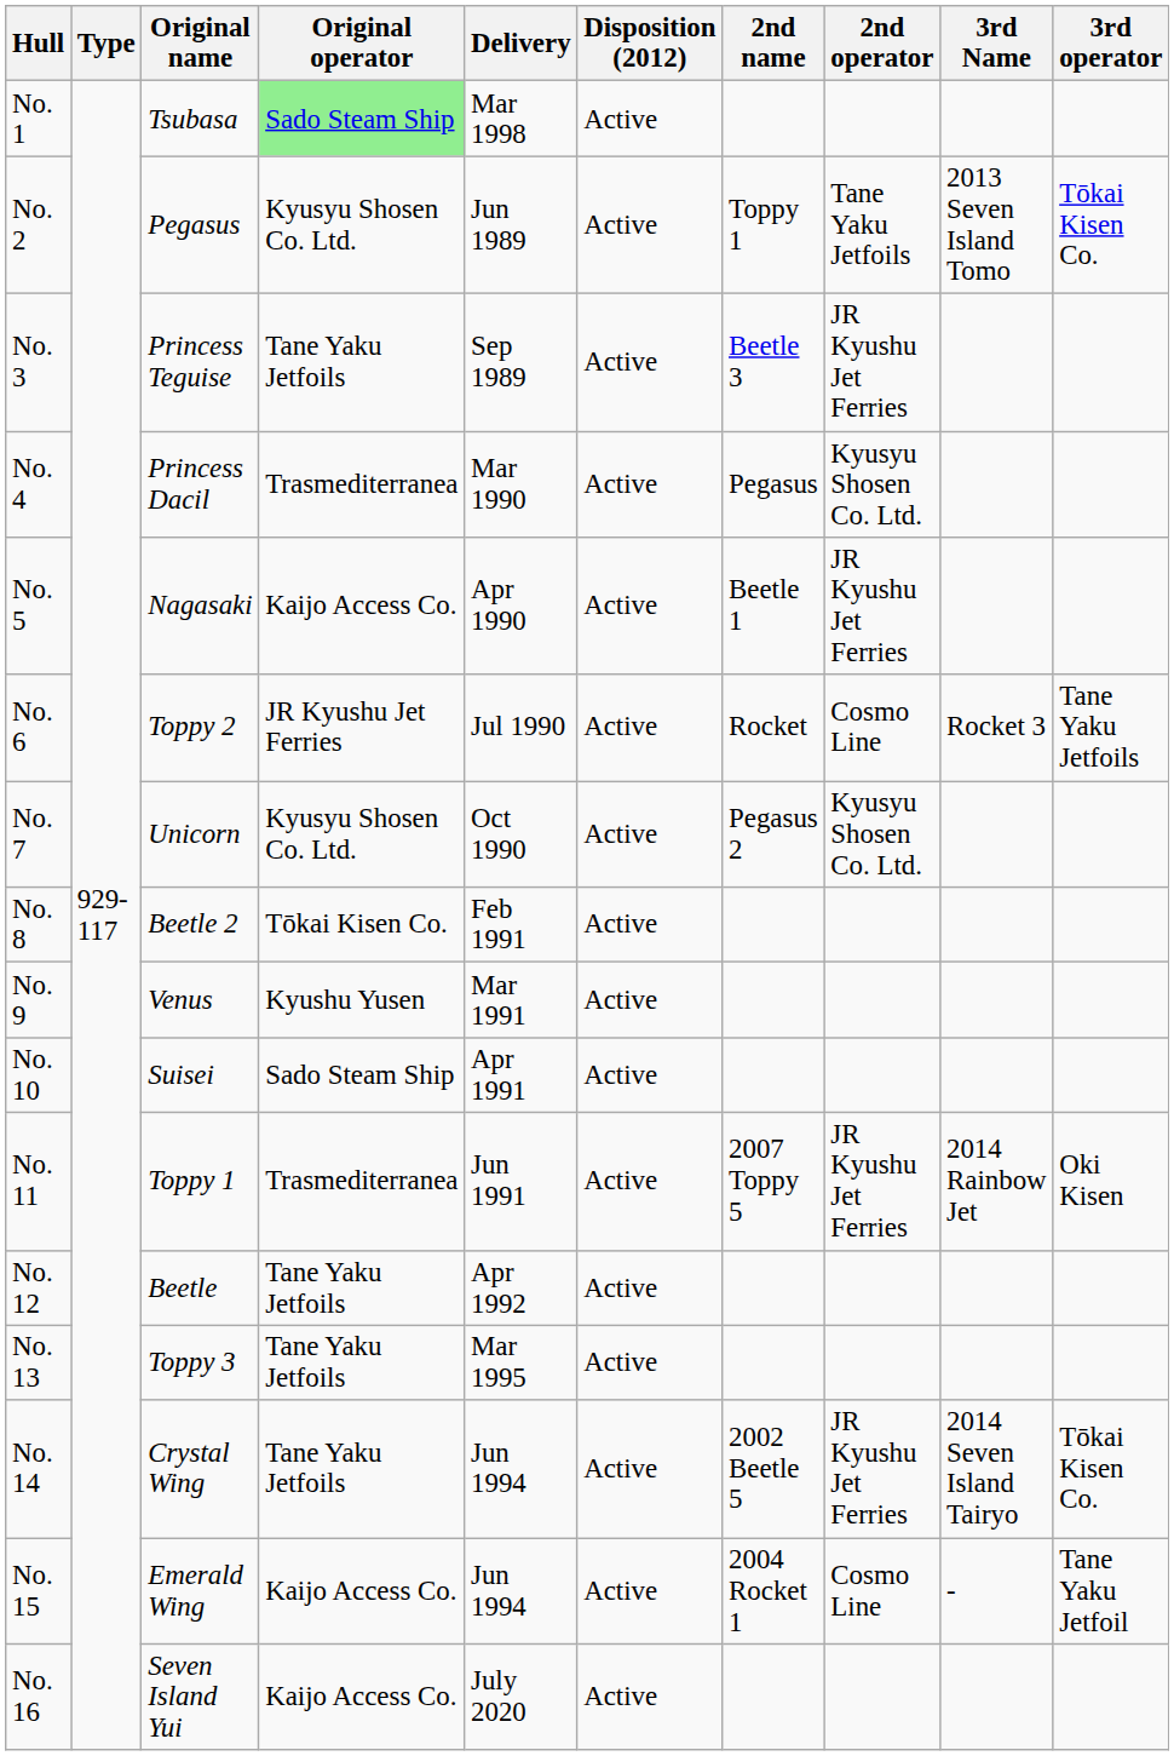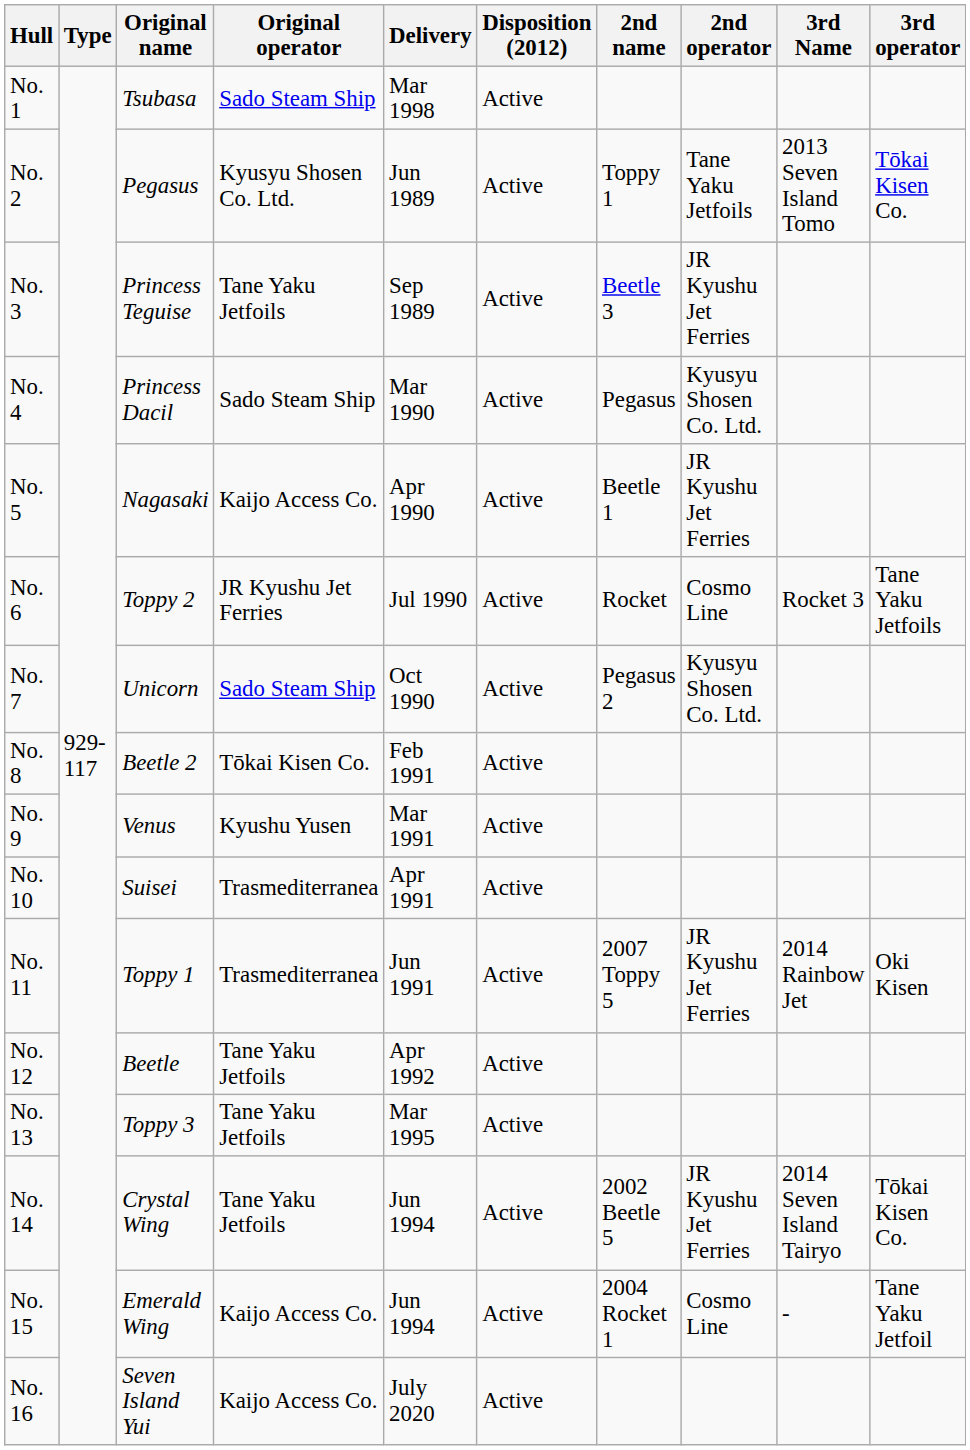No. 1 | Original operator: lightgreen background -> no background
No. 4 | Original operator: Trasmediterranea -> Sado Steam Ship
No. 7 | Original operator: Kyusyu Shosen Co. Ltd. -> Sado Steam Ship
No. 10 | Original operator: Sado Steam Ship -> Trasmediterranea
